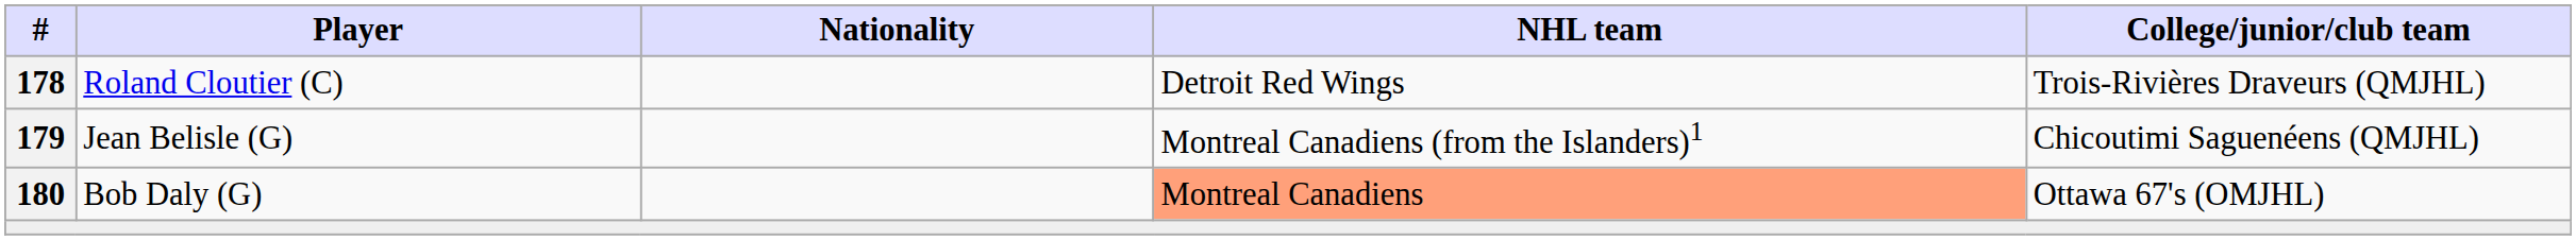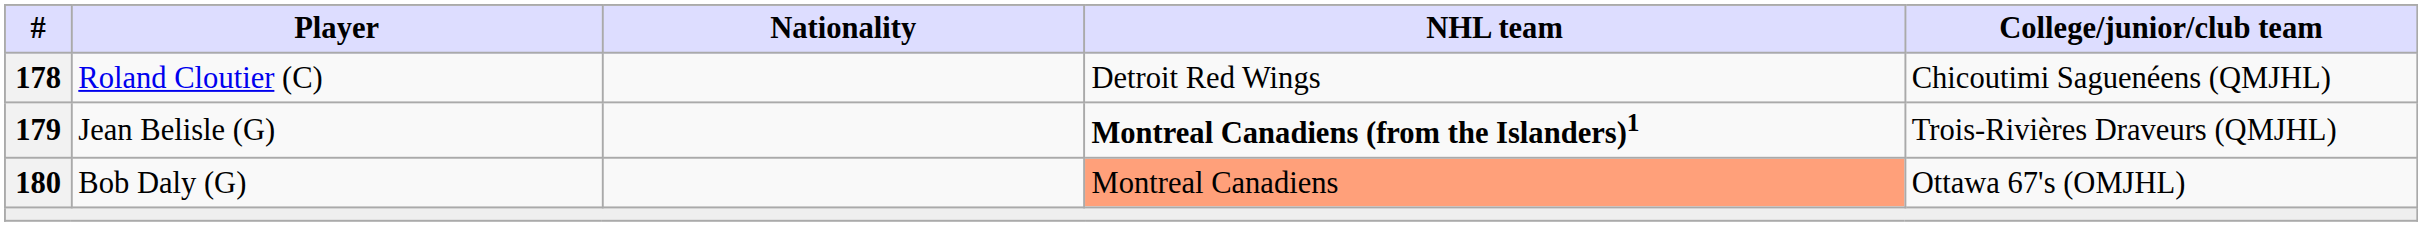Roland Cloutier (C) | College/junior/club team: Trois-Rivières Draveurs (QMJHL) -> Chicoutimi Saguenéens (QMJHL)
Jean Belisle (G) | NHL team: normal -> bold
Jean Belisle (G) | College/junior/club team: Chicoutimi Saguenéens (QMJHL) -> Trois-Rivières Draveurs (QMJHL)
